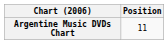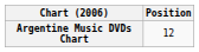Argentine Music DVDs Chart | Position: 11 -> 12
